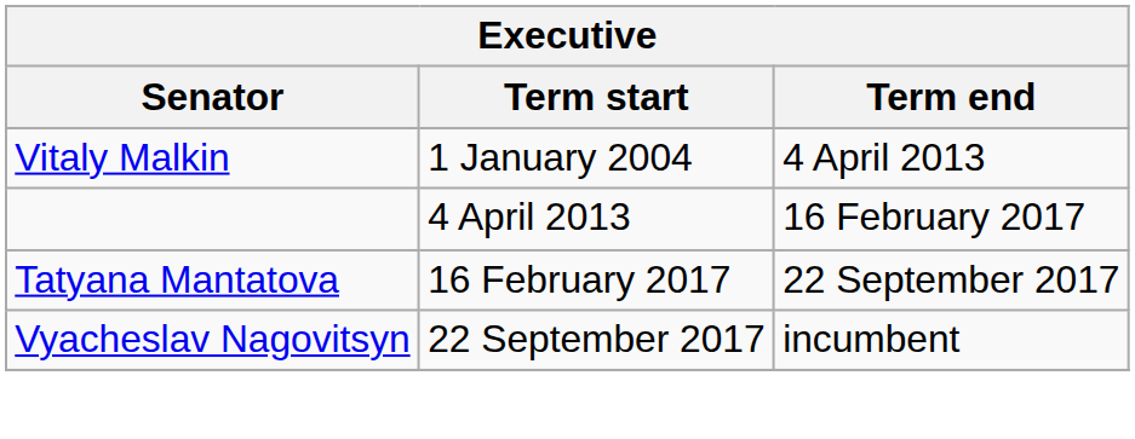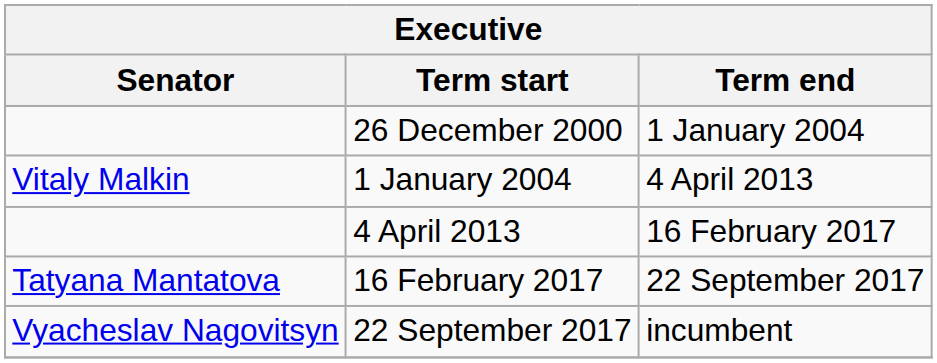+ row: 26 December 2000 | 1 January 2004
